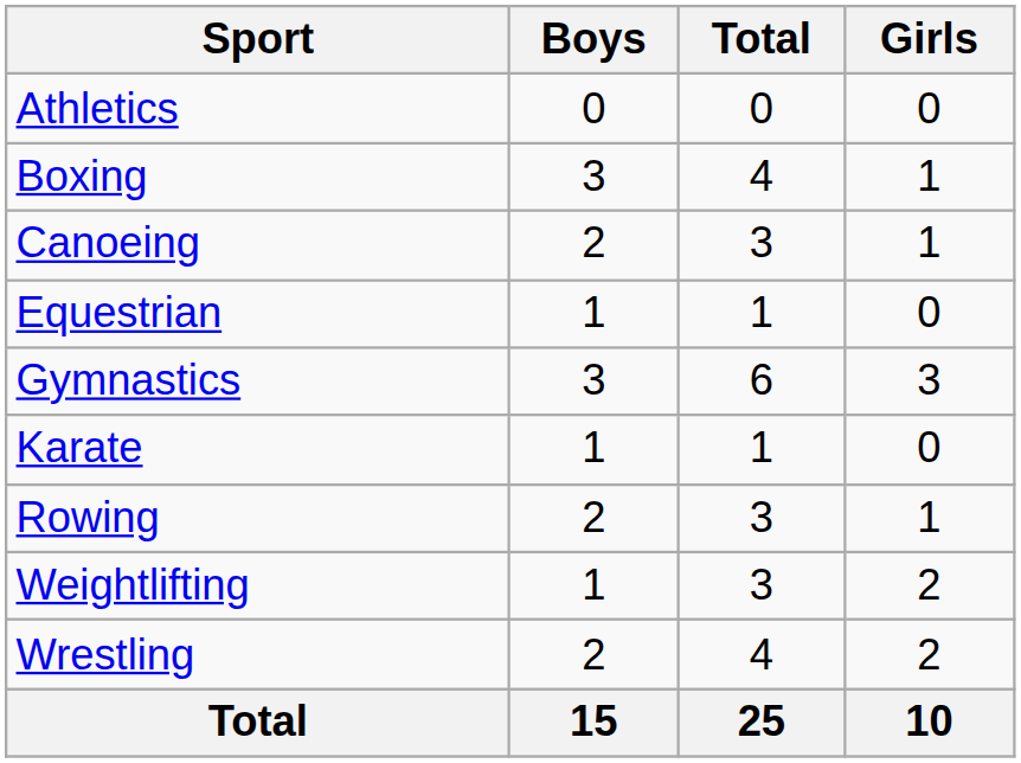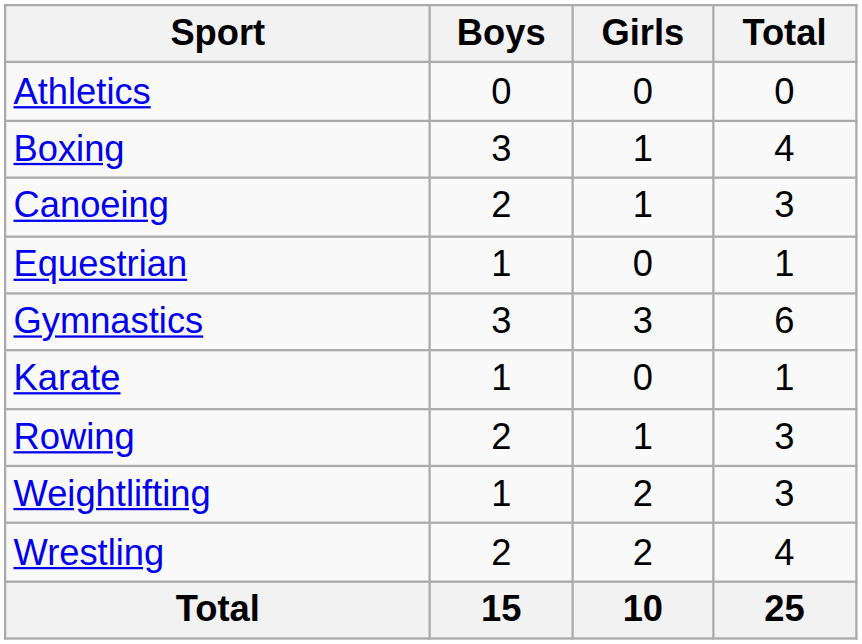columns swapped: Girls <-> Total
